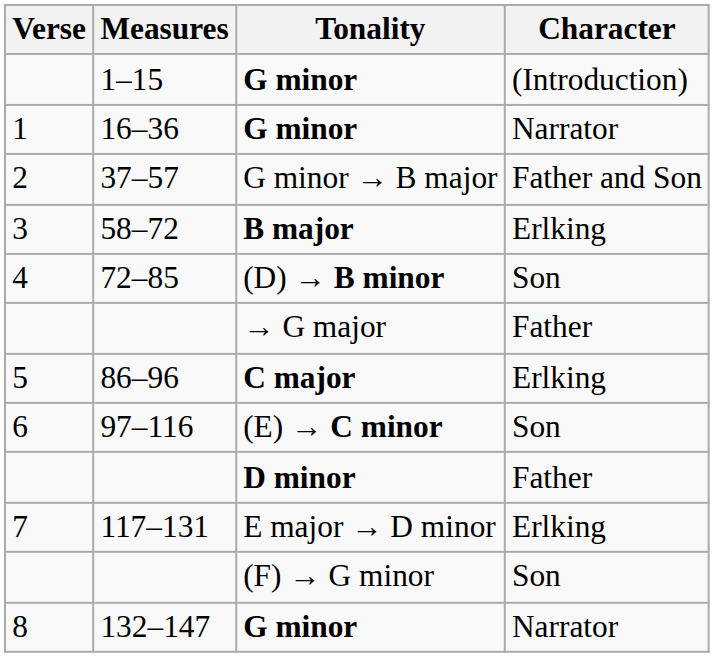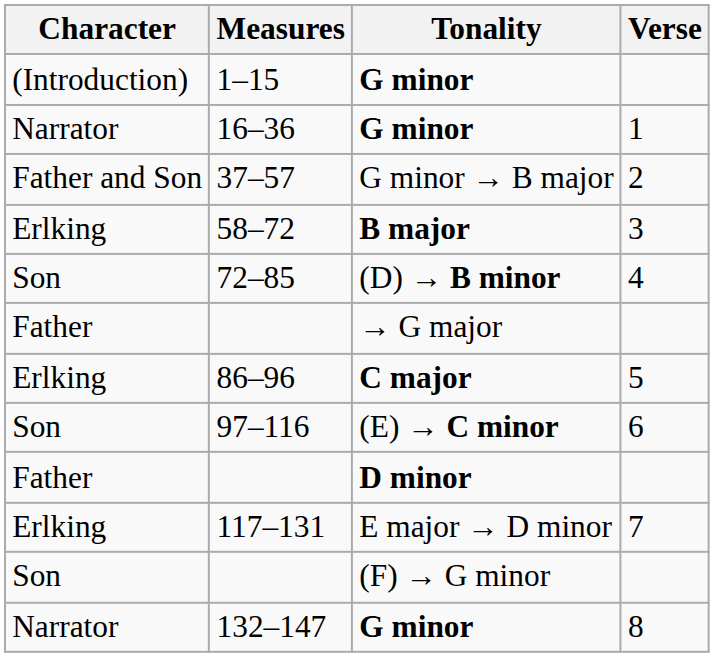columns swapped: Verse <-> Character
